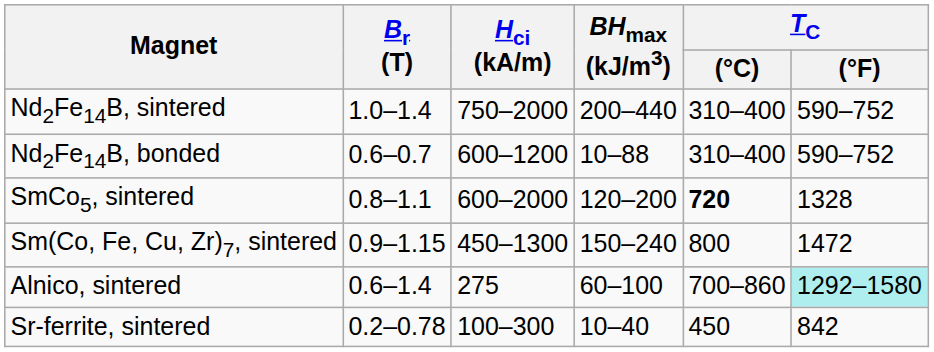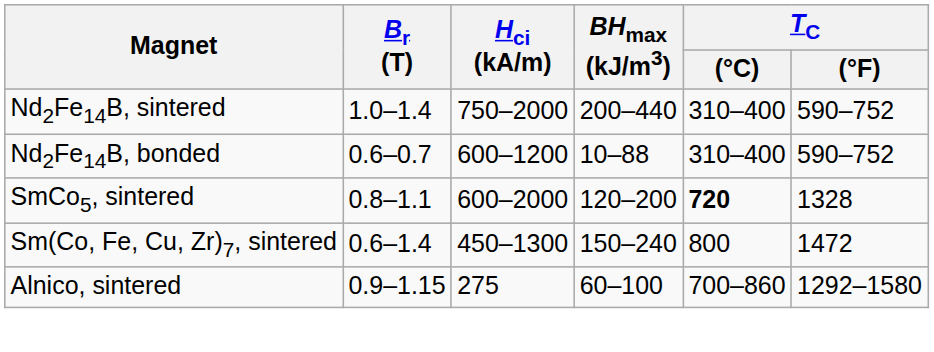Sm(Co, Fe, Cu, Zr)7, sintered | Br (T): 0.9–1.15 -> 0.6–1.4
Alnico, sintered | Br (T): 0.6–1.4 -> 0.9–1.15
Alnico, sintered | TC / (°F): paleturquoise background -> no background
- row: Sr-ferrite, sintered | 0.2–0.78 | 100–300 | 10–40 | 450 | 842
